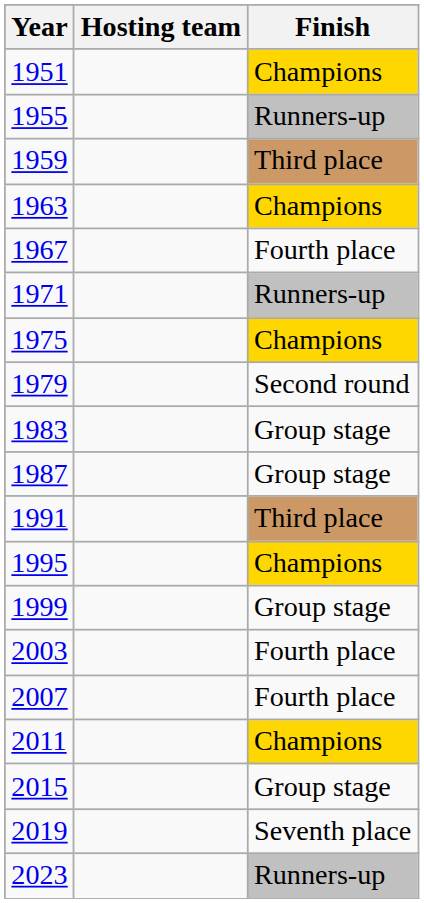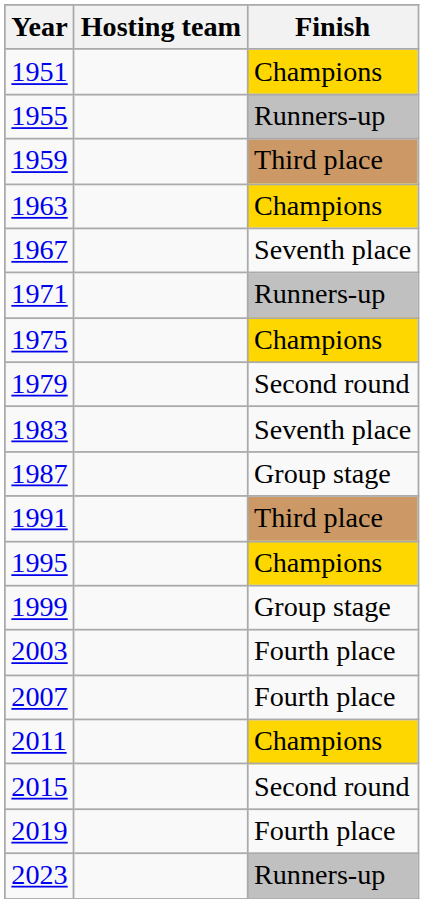1967 | Finish: Fourth place -> Seventh place
1983 | Finish: Group stage -> Seventh place
2015 | Finish: Group stage -> Second round
2019 | Finish: Seventh place -> Fourth place
